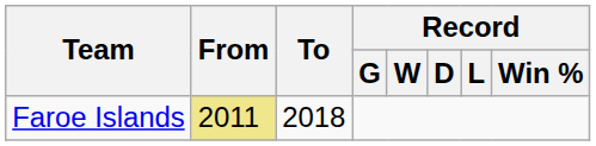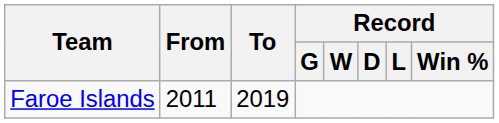Faroe Islands | From: khaki background -> no background
Faroe Islands | To: 2018 -> 2019
